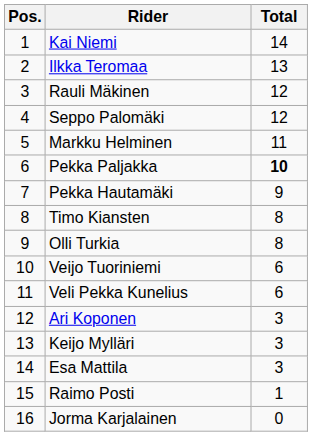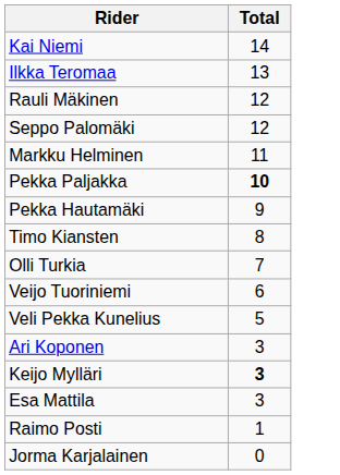- column: Pos. | 1 | 2 | 3 | 4 | 5 | 6 | 7 | 8 | 9 | 10 | 11 | 12 | 13 | 14 | 15 | 16
Olli Turkia | Total: 8 -> 7
Veli Pekka Kunelius | Total: 6 -> 5
Keijo Mylläri | Total: normal -> bold
